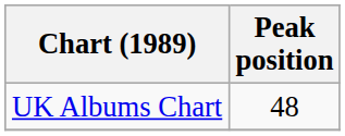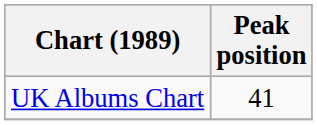UK Albums Chart | Peak position: 48 -> 41
